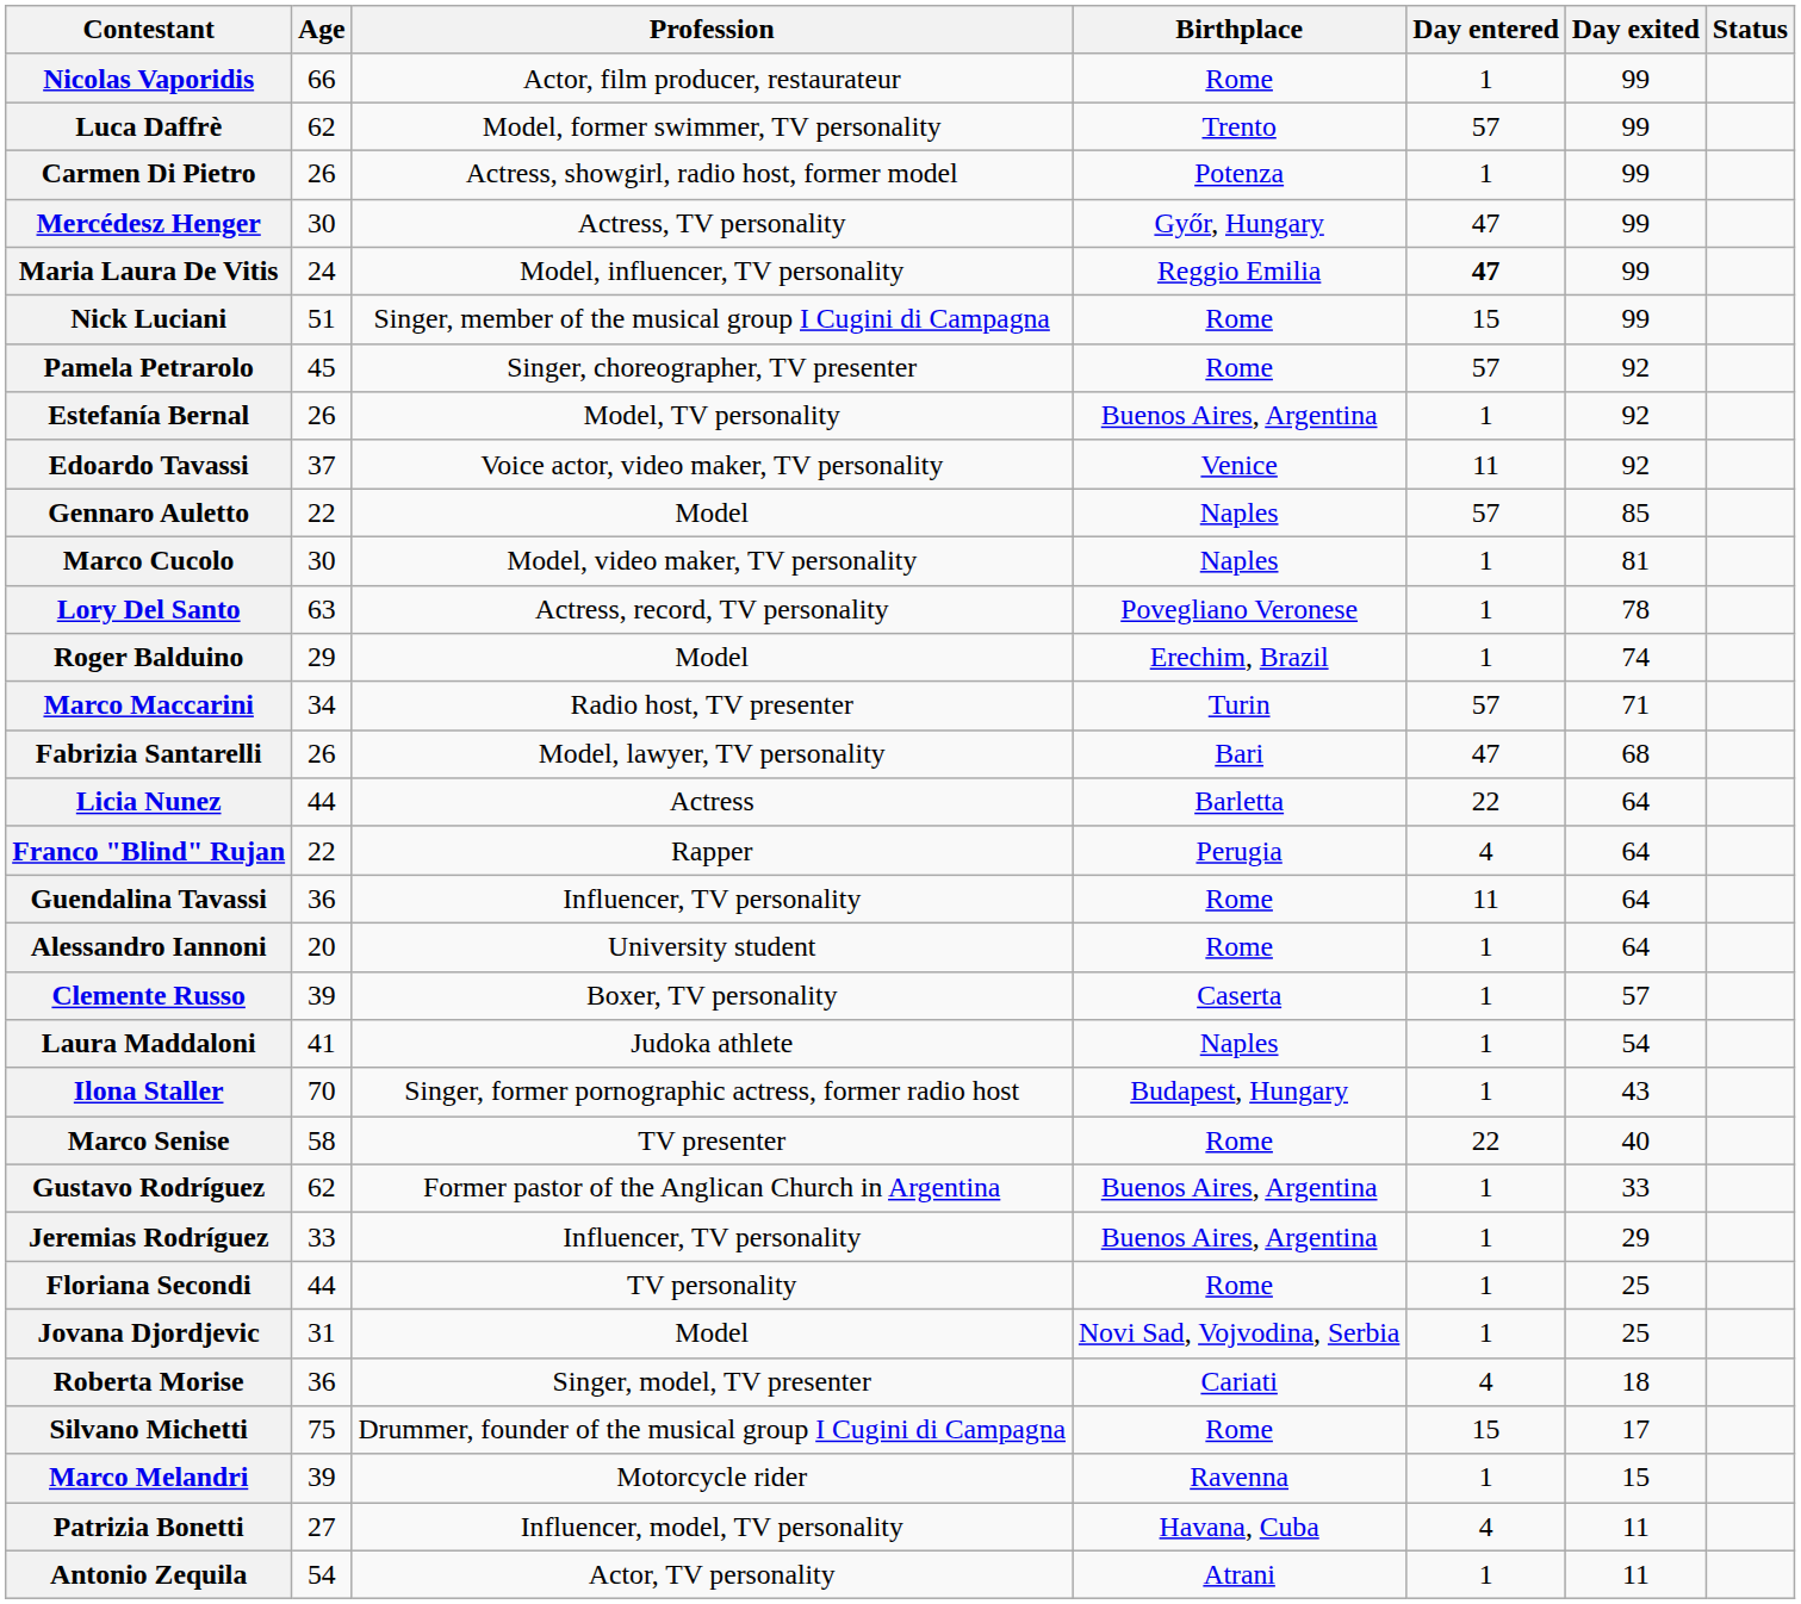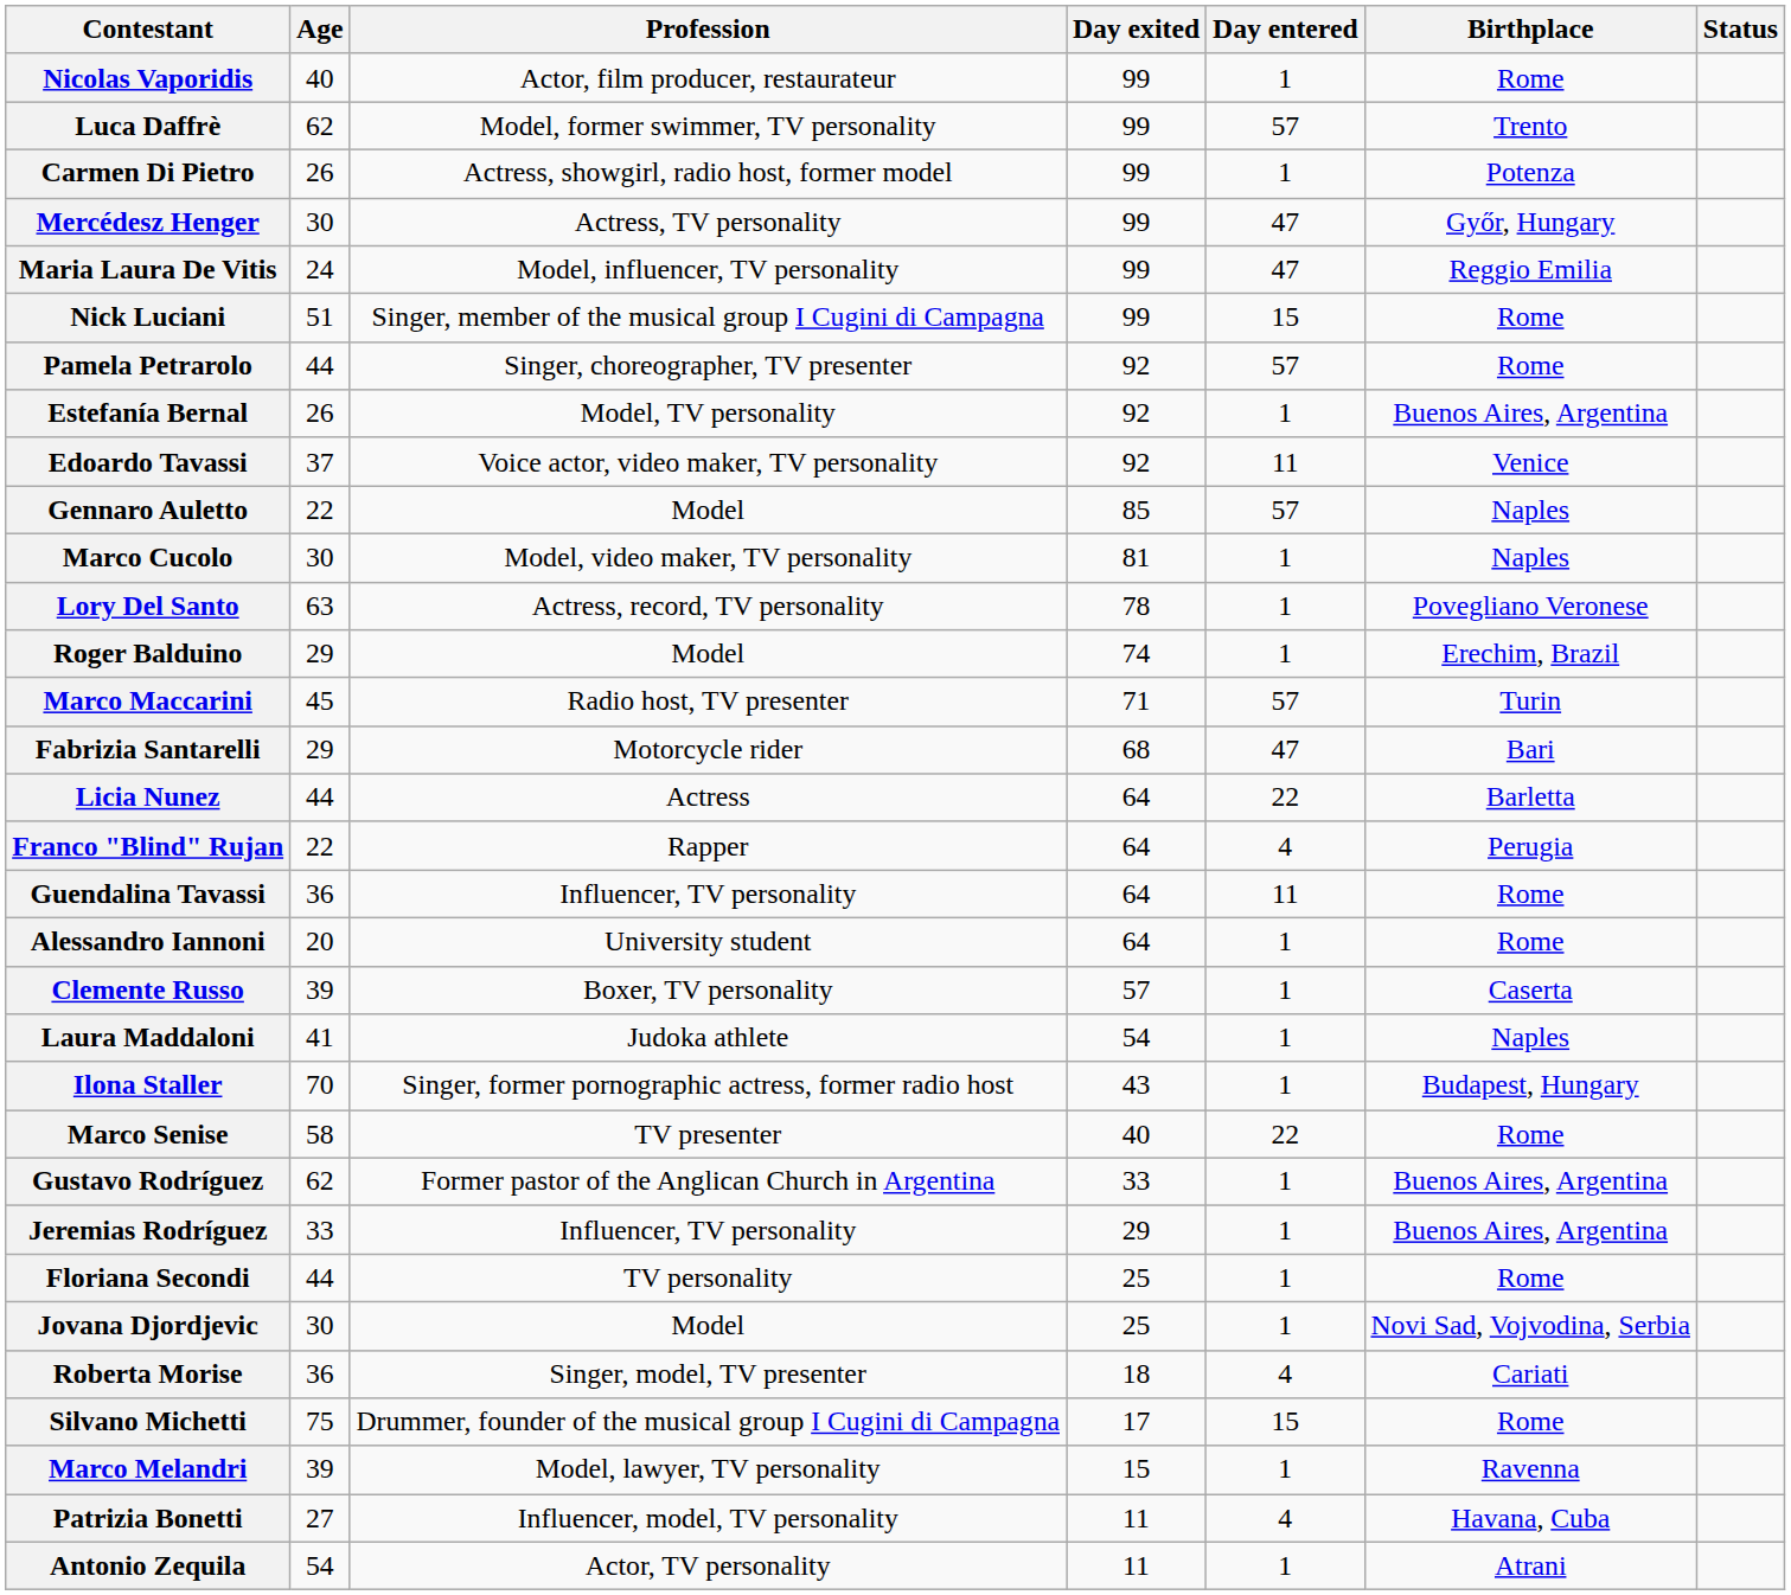columns swapped: Birthplace <-> Day exited
Nicolas Vaporidis | Age: 66 -> 40
Maria Laura De Vitis | Day entered: bold -> normal
Pamela Petrarolo | Age: 45 -> 44
Marco Maccarini | Age: 34 -> 45
Fabrizia Santarelli | Age: 26 -> 29
Fabrizia Santarelli | Profession: Model, lawyer, TV personality -> Motorcycle rider
Jovana Djordjevic | Age: 31 -> 30
Marco Melandri | Profession: Motorcycle rider -> Model, lawyer, TV personality
